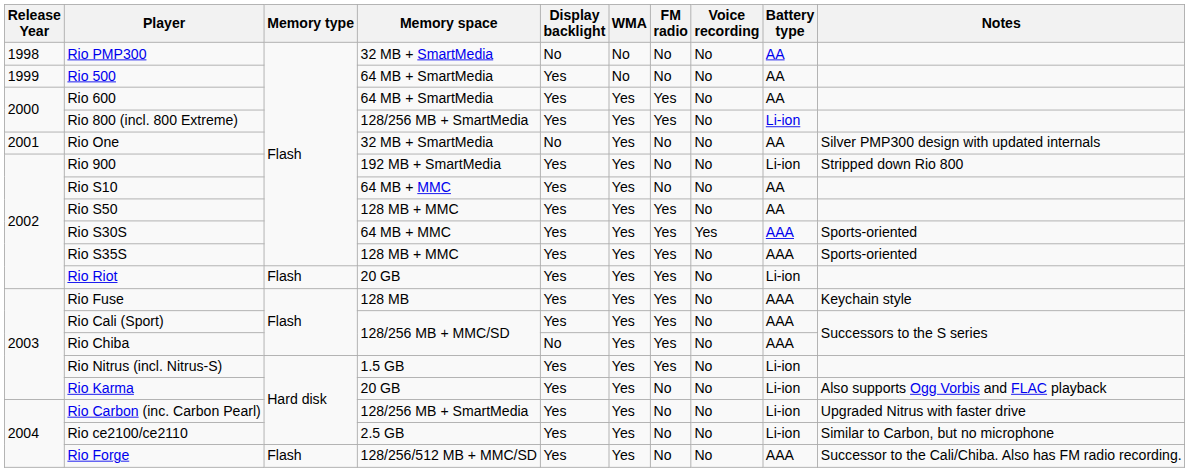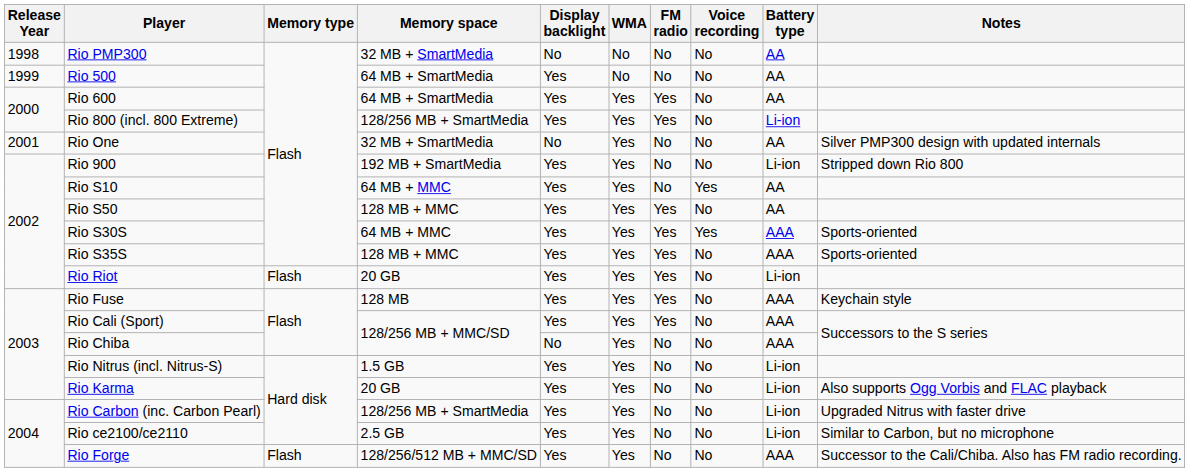Rio S10 | Voice recording: No -> Yes
Rio Chiba | FM radio: Yes -> No
Rio Nitrus (incl. Nitrus-S) | FM radio: Yes -> No
